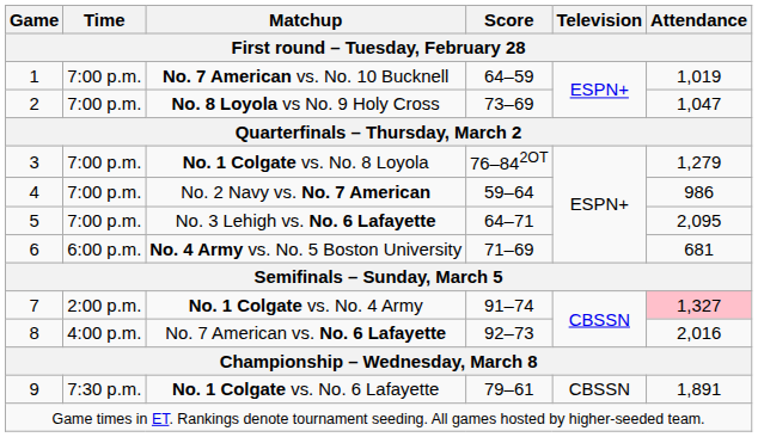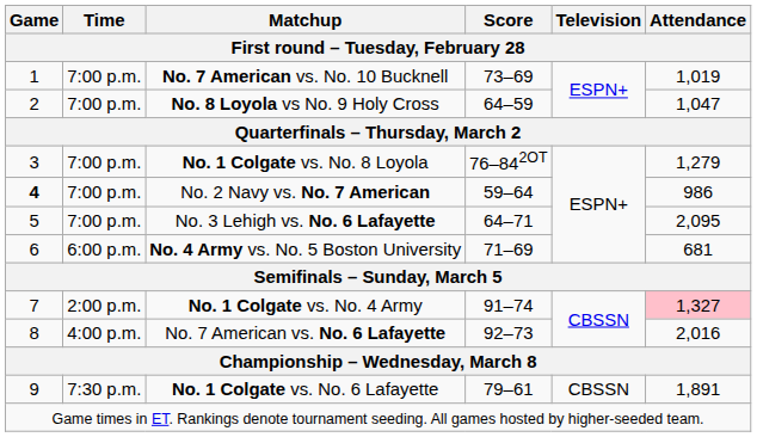No. 7 American vs. No. 10 Bucknell | Score: 64–59 -> 73–69
No. 8 Loyola vs No. 9 Holy Cross | Score: 73–69 -> 64–59
No. 2 Navy vs. No. 7 American | Game: normal -> bold
